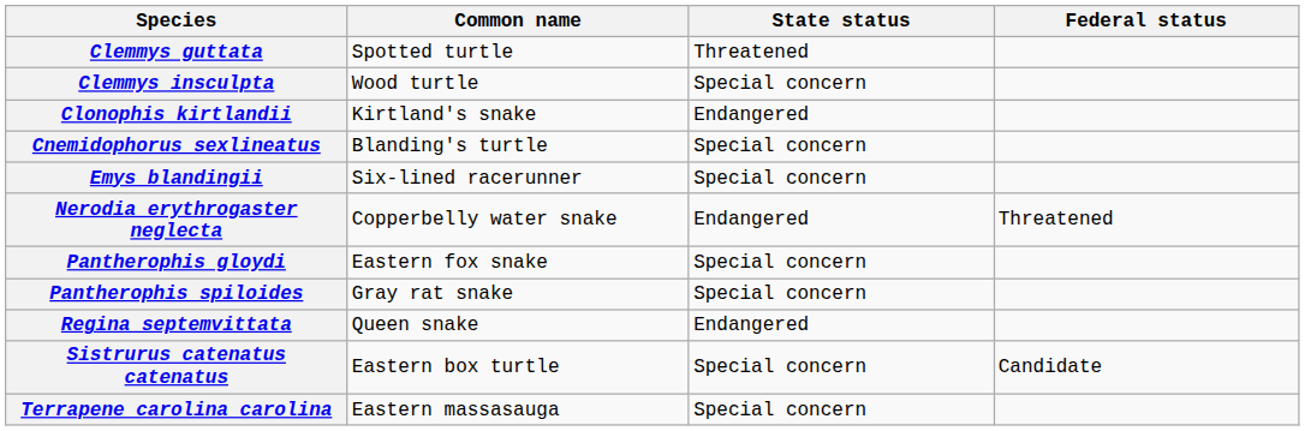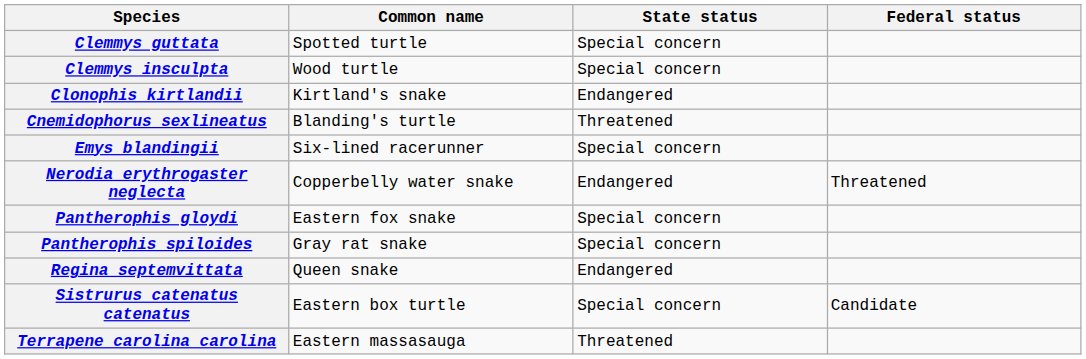Clemmys guttata | State status: Threatened -> Special concern
Cnemidophorus sexlineatus | State status: Special concern -> Threatened
Terrapene carolina carolina | State status: Special concern -> Threatened
